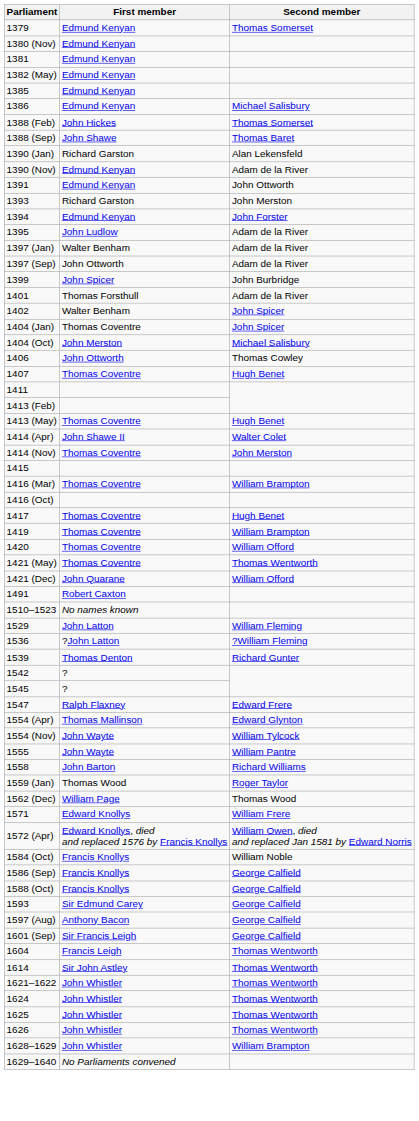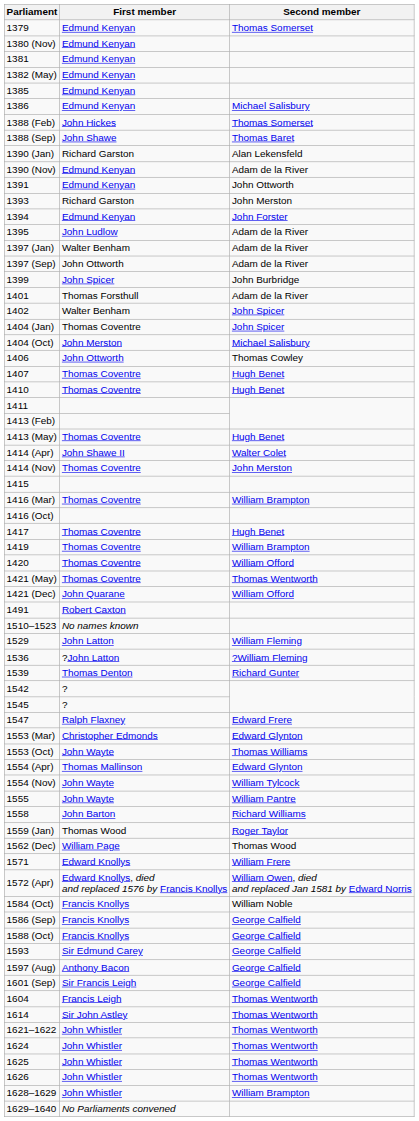+ row: 1410 | Thomas Coventre | Hugh Benet
+ row: 1553 (Mar) | Christopher Edmonds | Edward Glynton
+ row: 1553 (Oct) | John Wayte | Thomas Williams
